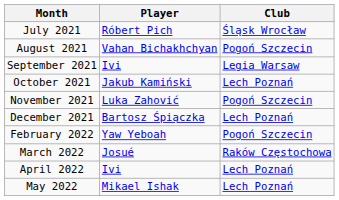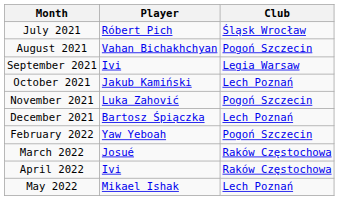April 2022 | Club: Lech Poznań -> Raków Częstochowa
